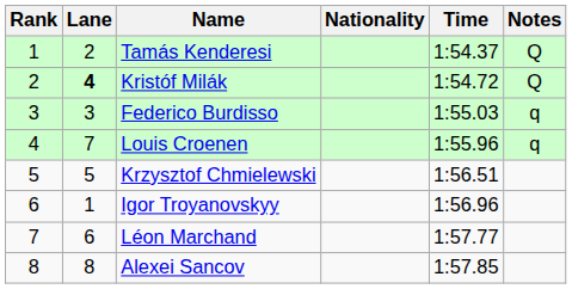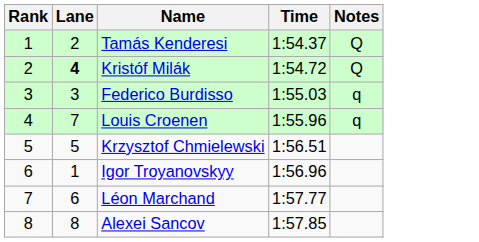- column: Nationality
